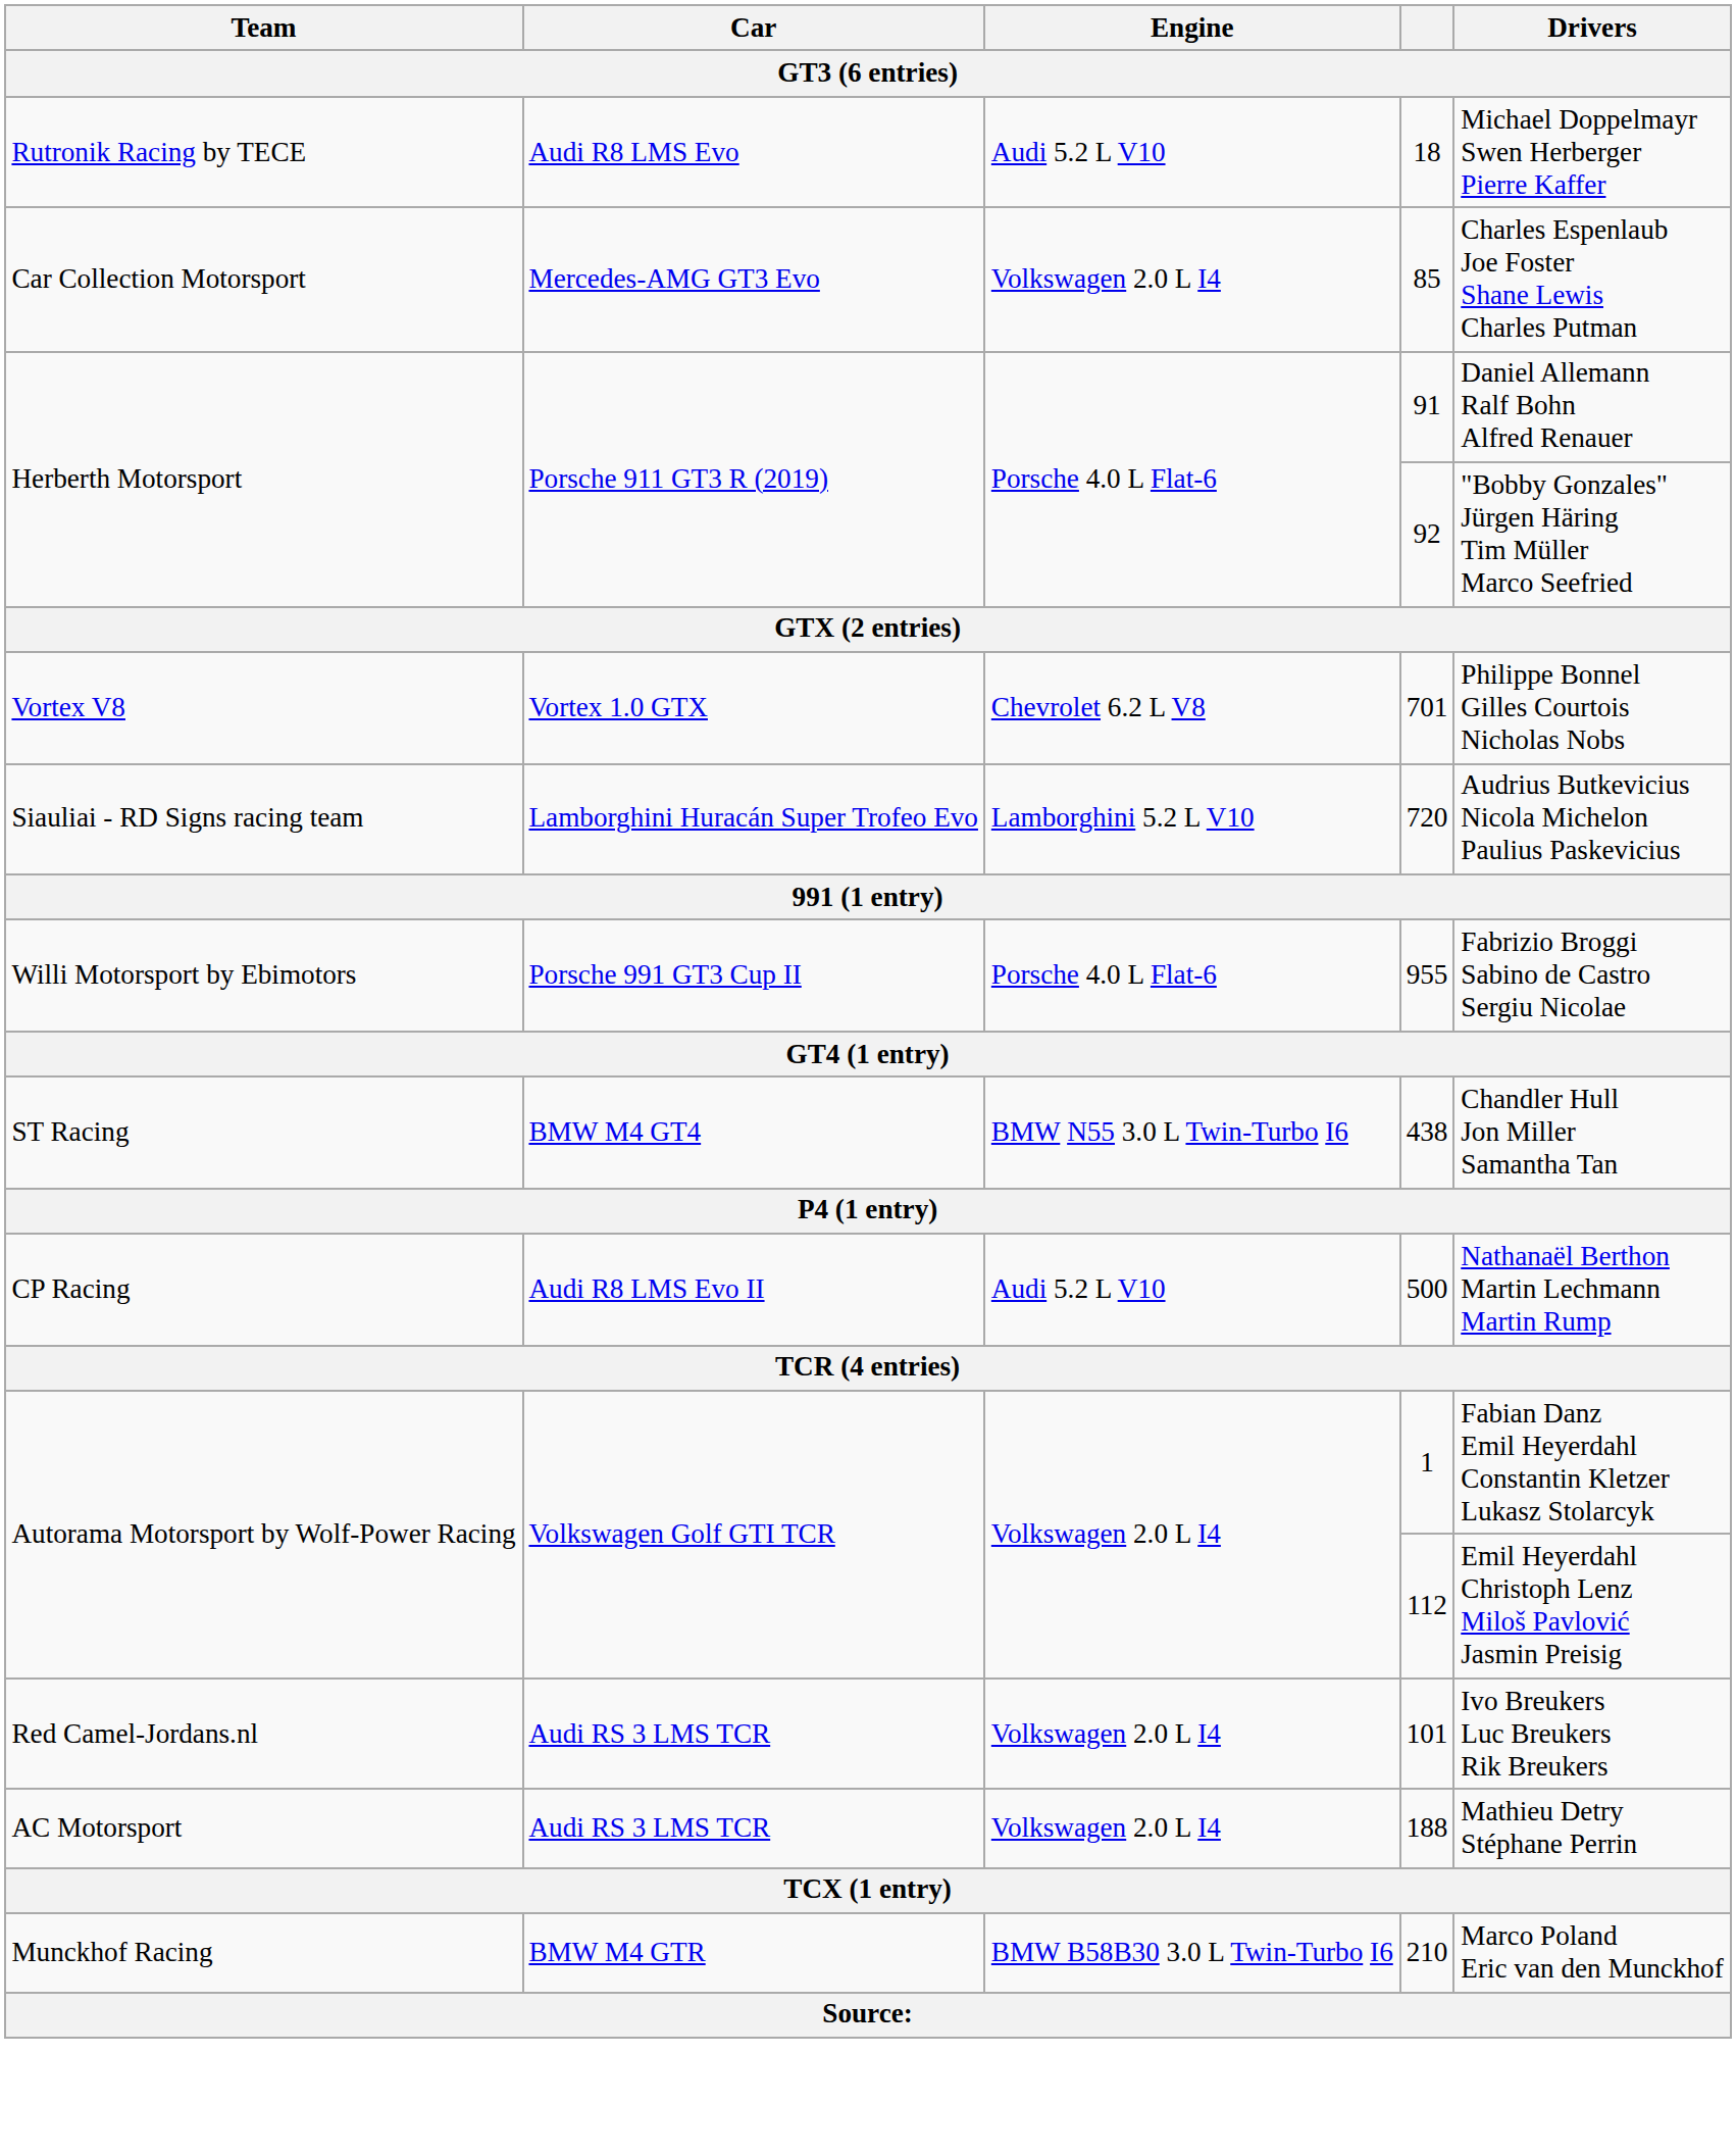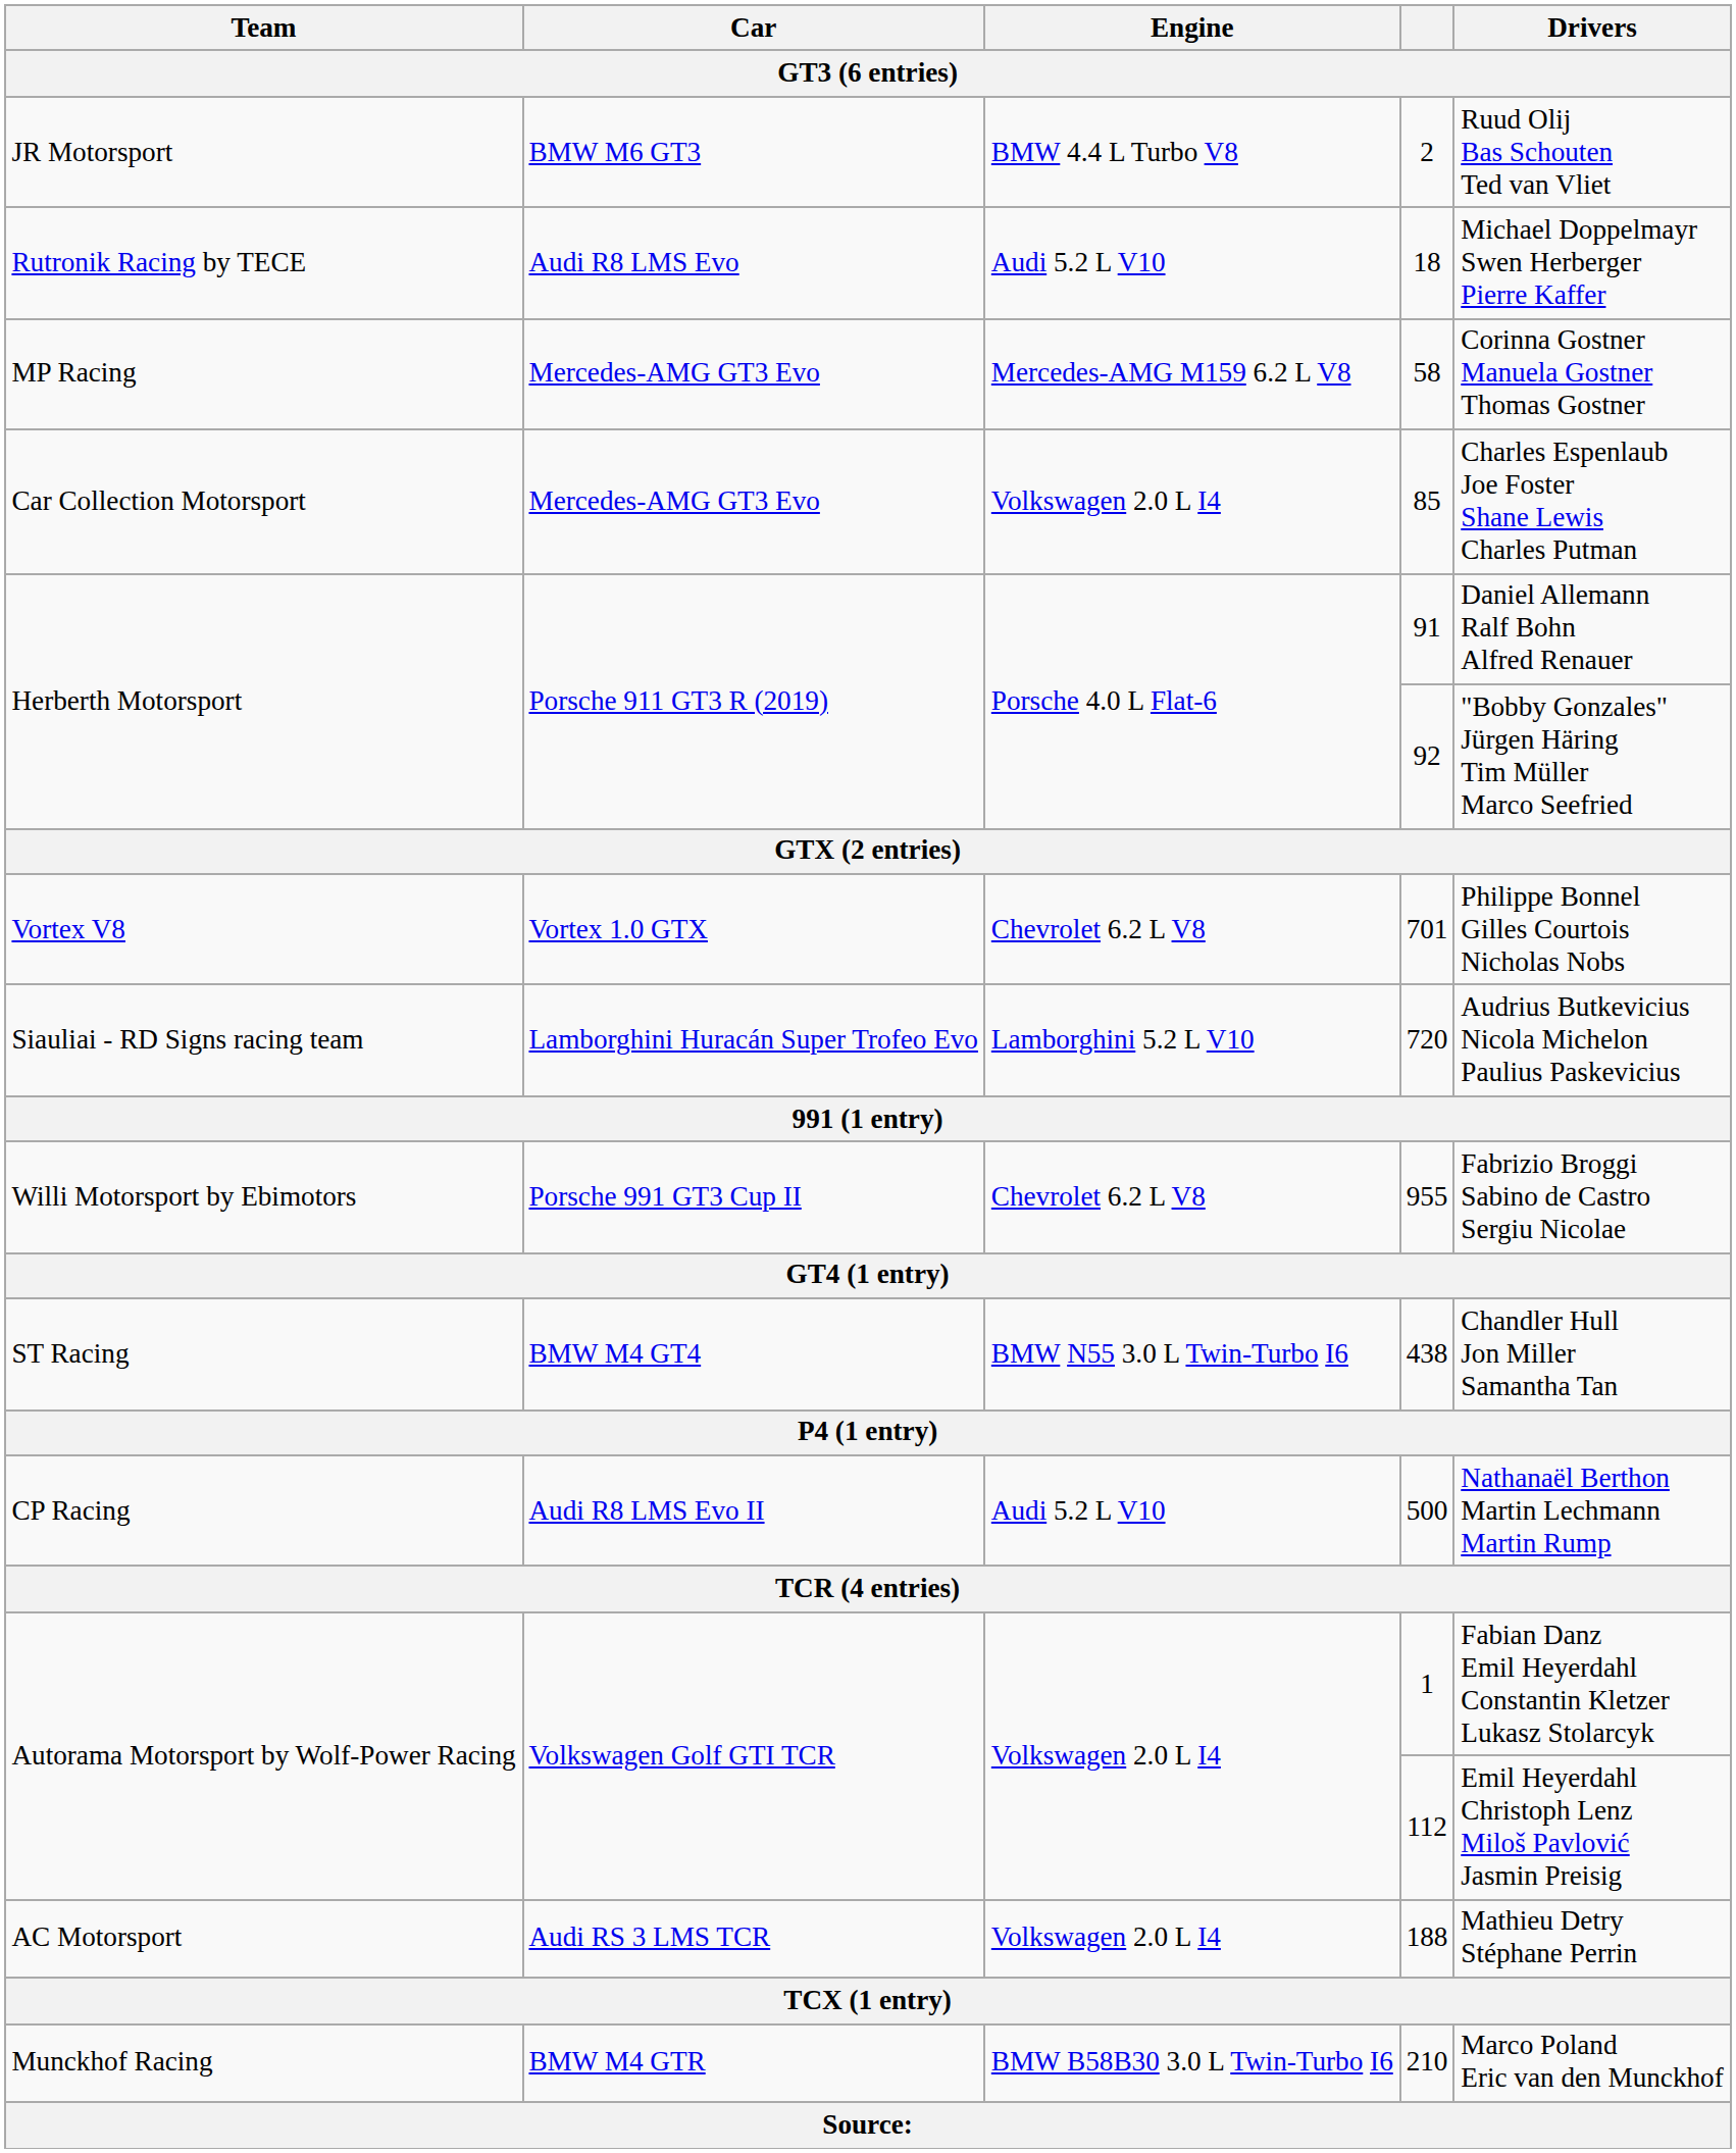+ row: JR Motorsport | BMW M6 GT3 | BMW 4.4 L Turbo V8 | 2 | Ruud Olij Bas Schouten Ted van Vliet
+ row: MP Racing | Mercedes-AMG GT3 Evo | Mercedes-AMG M159 6.2 L V8 | 58 | Corinna Gostner Manuela Gostner Thomas Gostner
955 | Engine: Porsche 4.0 L Flat-6 -> Chevrolet 6.2 L V8
- row: Red Camel-Jordans.nl | Audi RS 3 LMS TCR | Volkswagen 2.0 L I4 | 101 | Ivo Breukers Luc Breukers Rik Breukers
